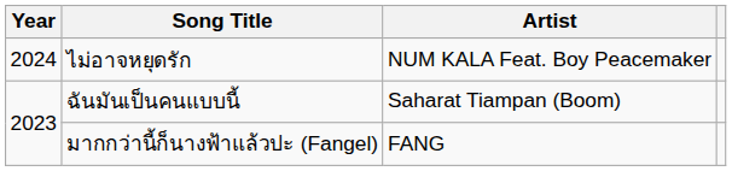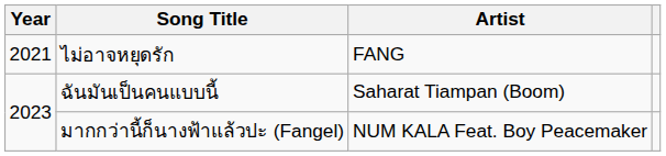ไม่อาจหยุดรัก | Year: 2024 -> 2021
ไม่อาจหยุดรัก | Artist: NUM KALA Feat. Boy Peacemaker -> FANG
มากกว่านี้ก็นางฟ้าแล้วปะ (Fangel) | Artist: FANG -> NUM KALA Feat. Boy Peacemaker
